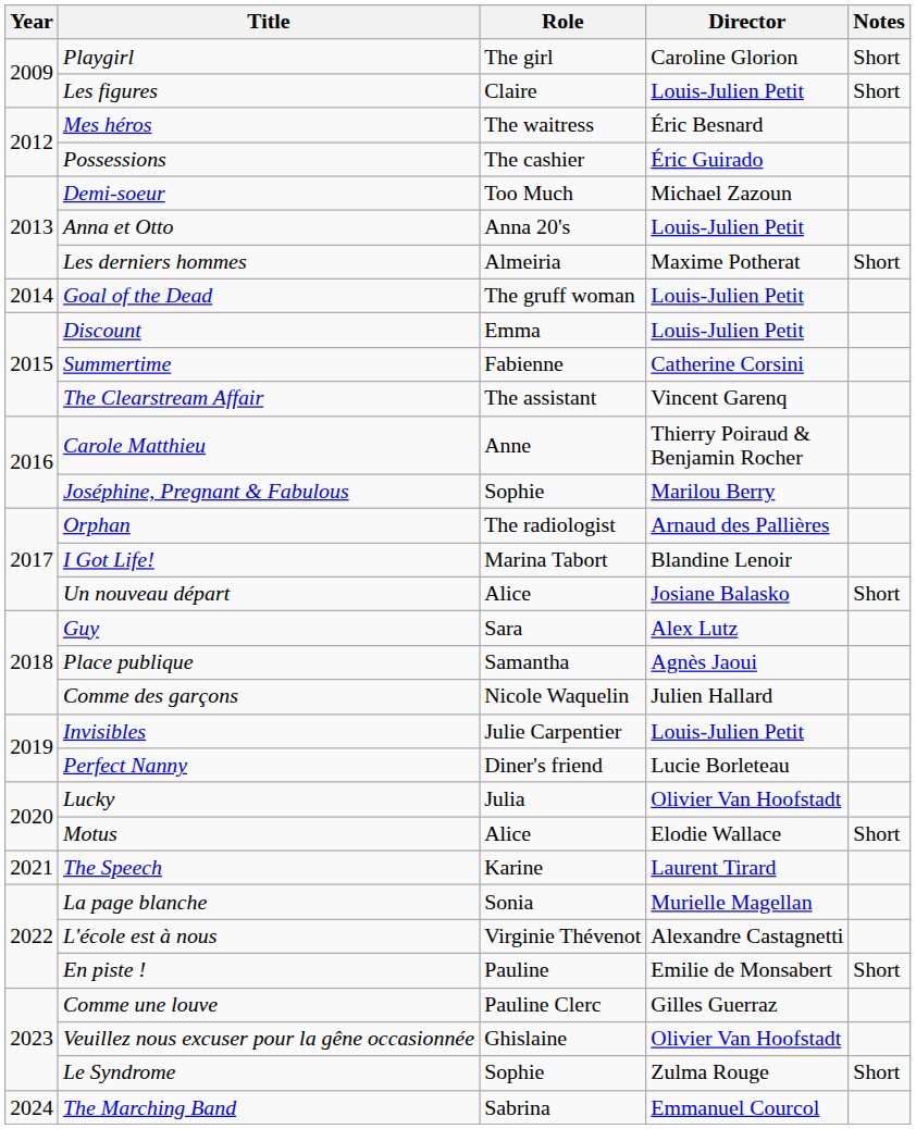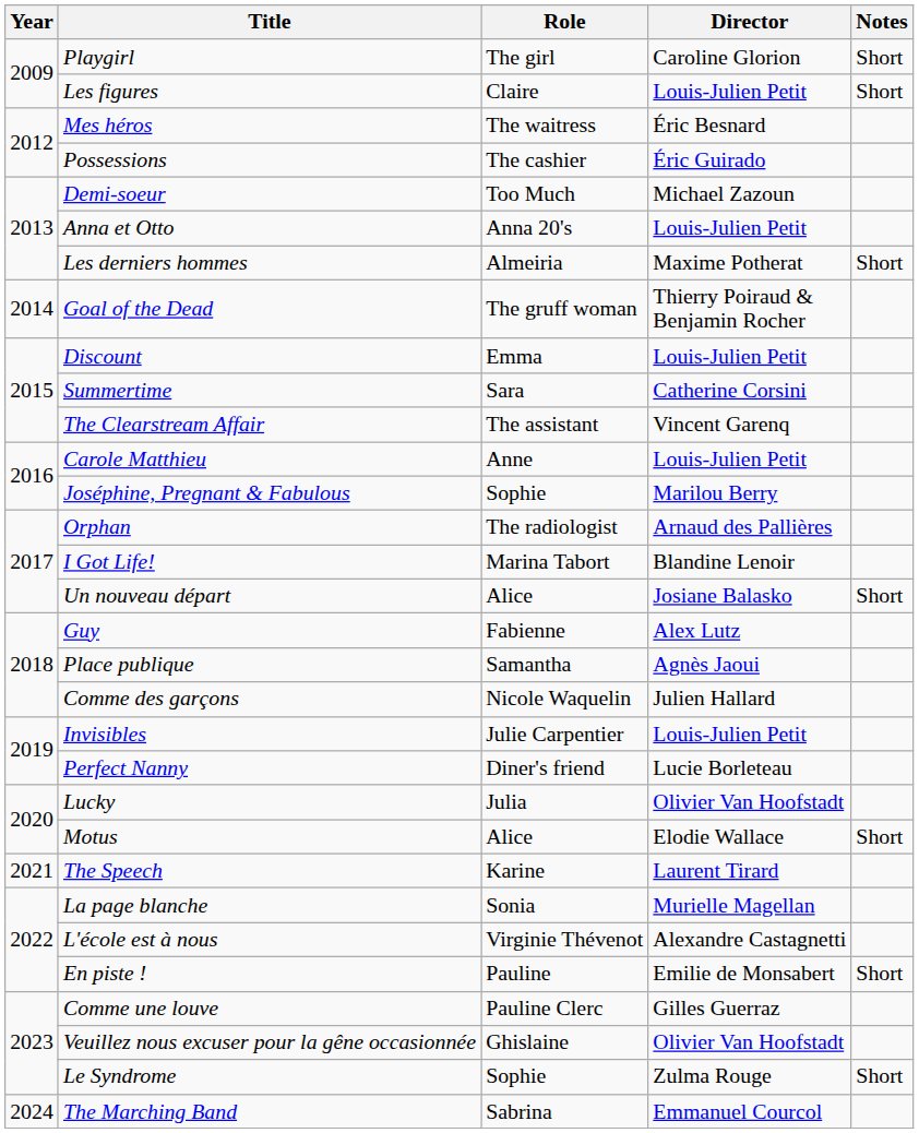Goal of the Dead | Director: Louis-Julien Petit -> Thierry Poiraud & Benjamin Rocher
Summertime | Role: Fabienne -> Sara
Carole Matthieu | Director: Thierry Poiraud & Benjamin Rocher -> Louis-Julien Petit
Guy | Role: Sara -> Fabienne
